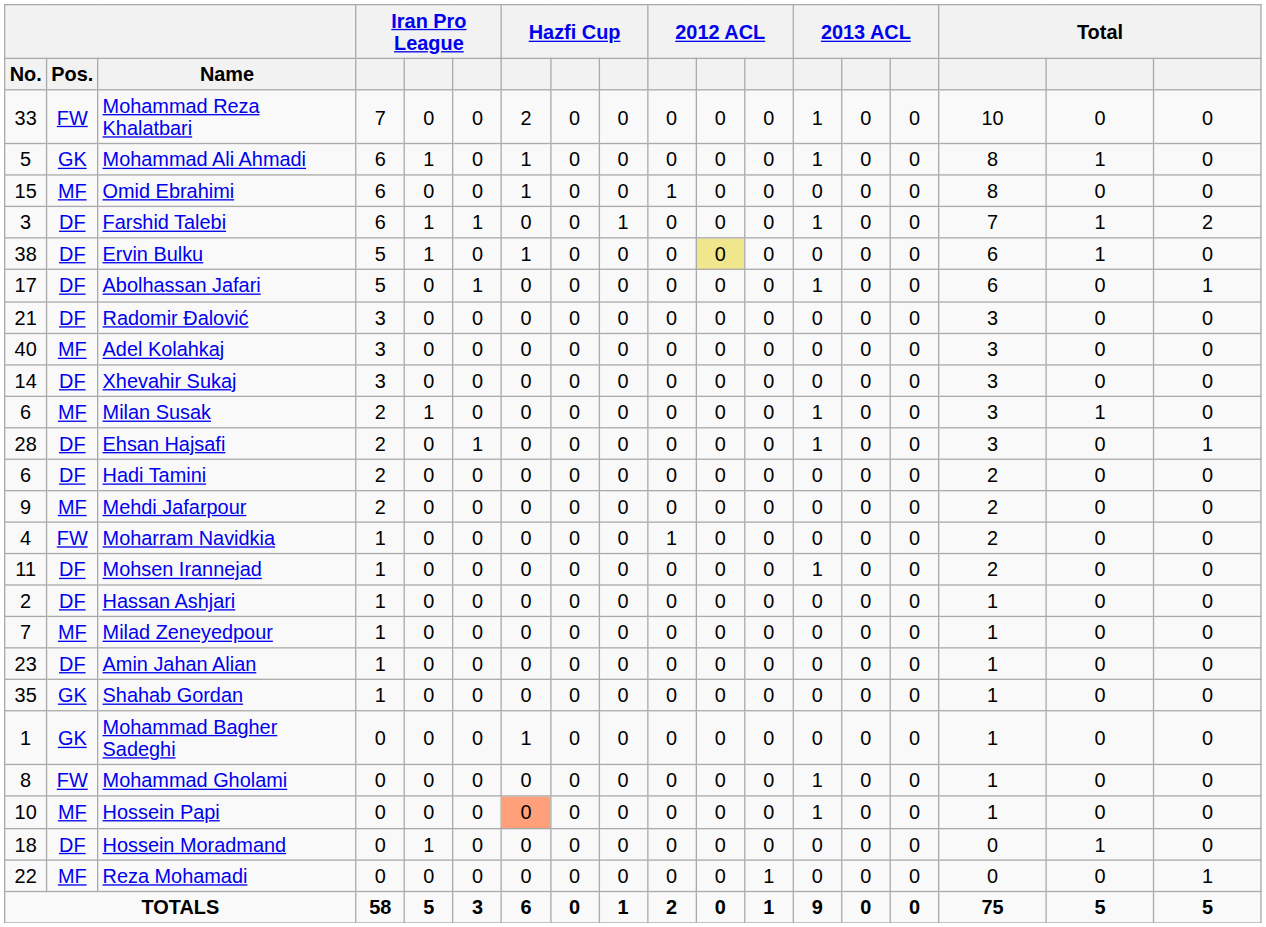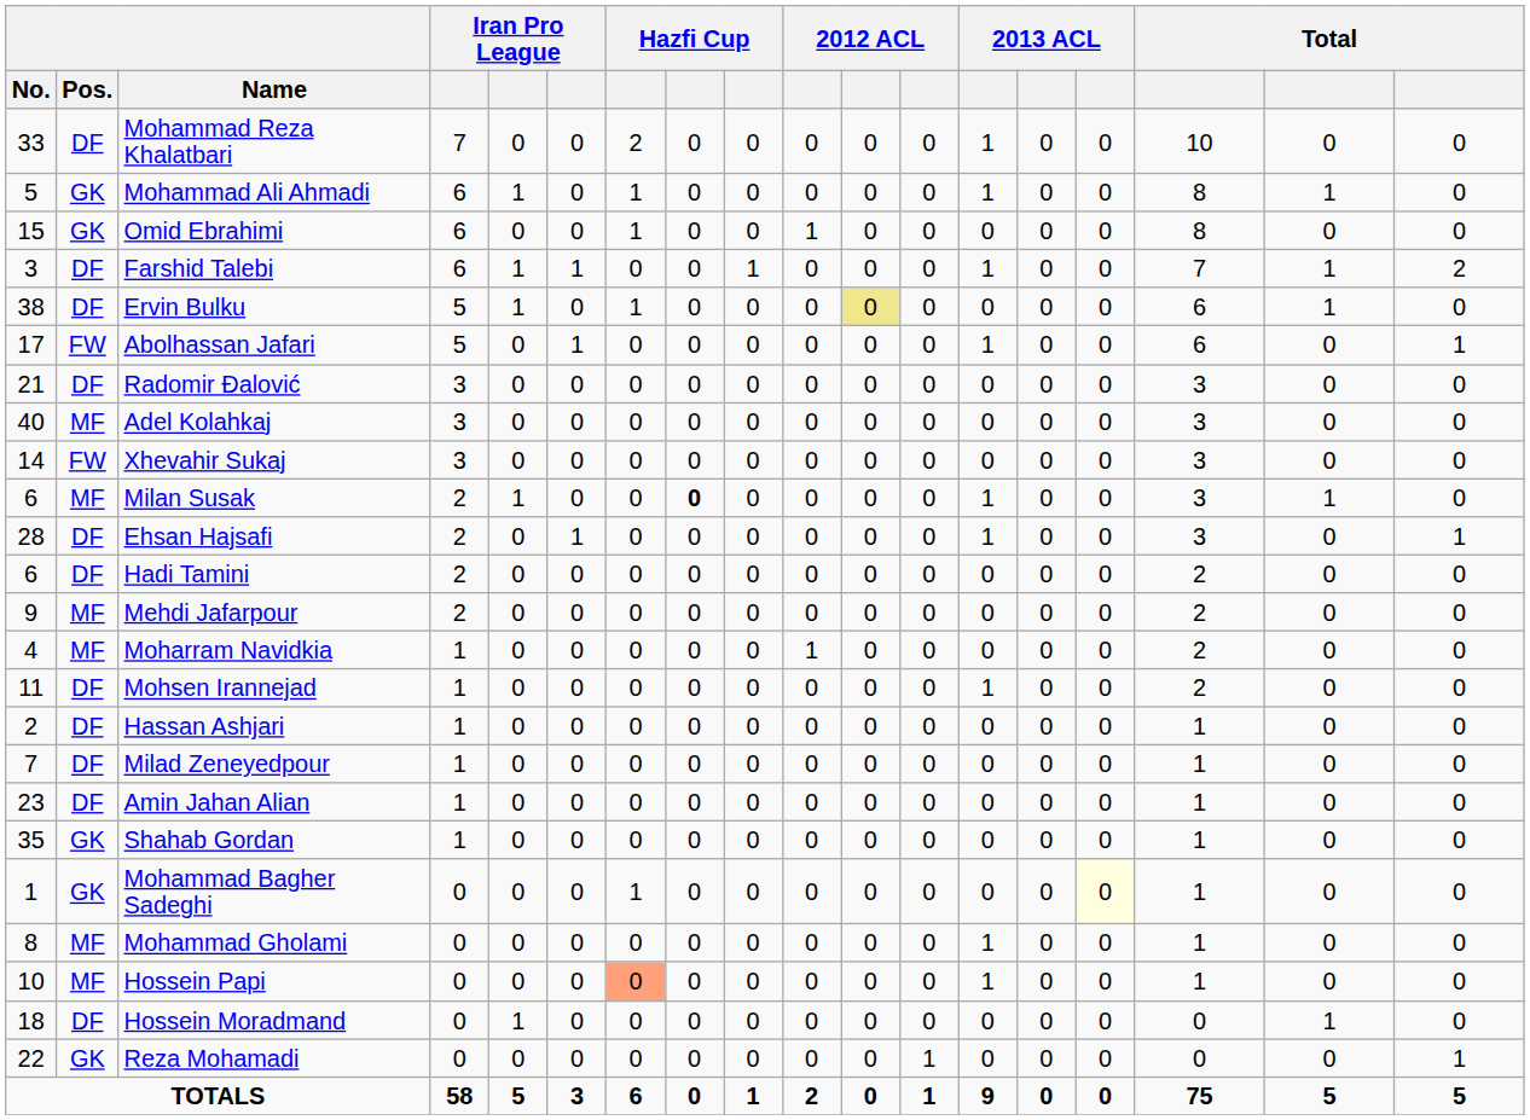Mohammad Reza Khalatbari | Pos.: FW -> DF
Omid Ebrahimi | Pos.: MF -> GK
Abolhassan Jafari | Pos.: DF -> FW
Xhevahir Sukaj | Pos.: DF -> FW
Milan Susak | column 8: normal -> bold
Moharram Navidkia | Pos.: FW -> MF
Milad Zeneyedpour | Pos.: MF -> DF
Mohammad Bagher Sadeghi | column 15: no background -> lightyellow background
Mohammad Gholami | Pos.: FW -> MF
Reza Mohamadi | Pos.: MF -> GK
